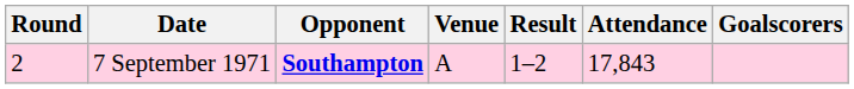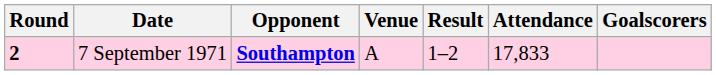7 September 1971 | Round: normal -> bold
7 September 1971 | Attendance: 17,843 -> 17,833
